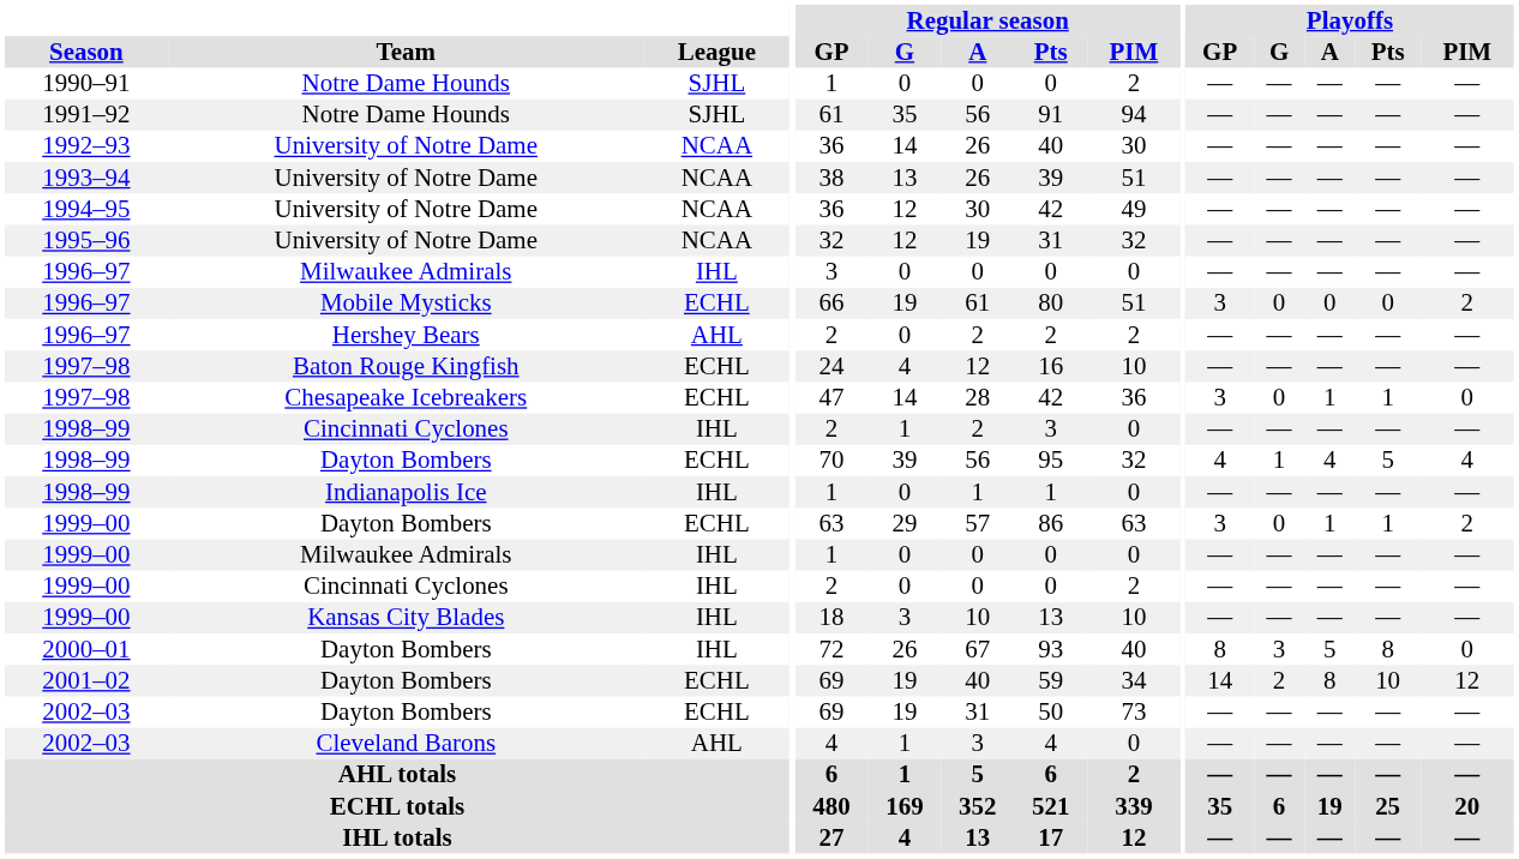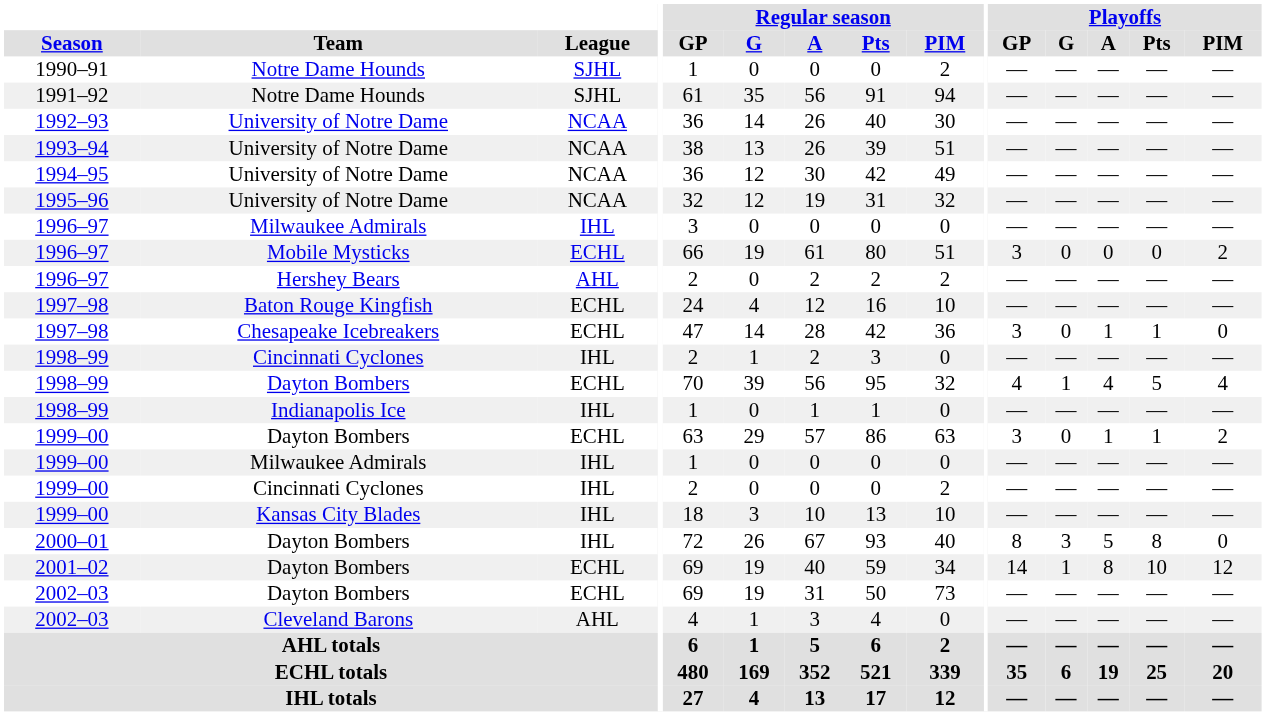2001–02 | Playoffs / G: 2 -> 1
